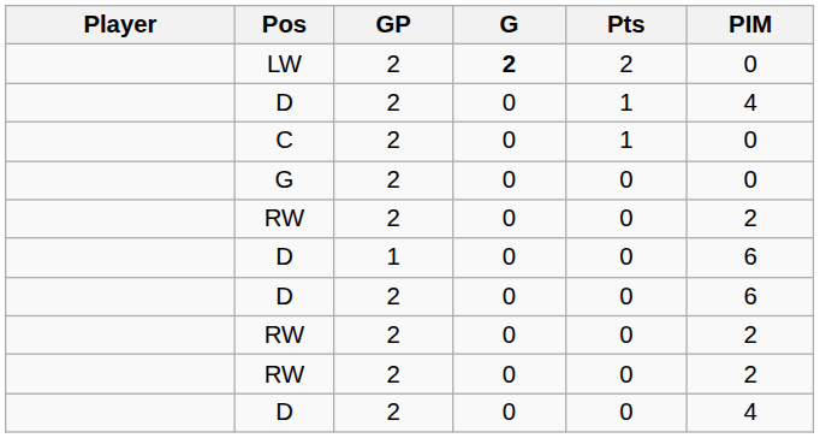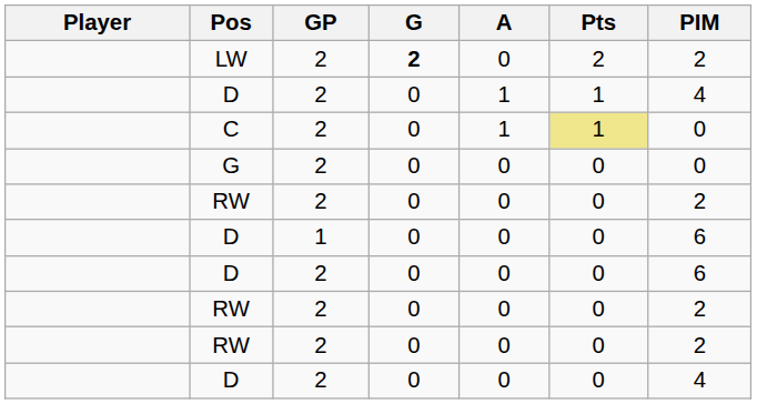+ column: A | 0 | 1 | 1 | 0 | 0 | 0 | 0 | 0 | 0 | 0
LW | PIM: 0 -> 2
C | Pts: no background -> khaki background
